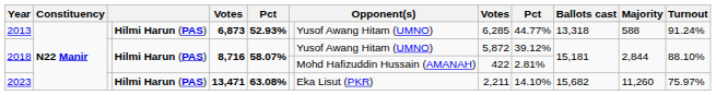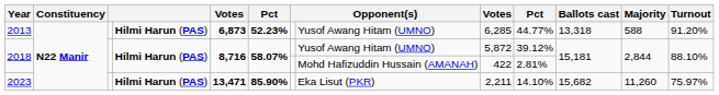2013 | column 6: 52.93% -> 52.23%
2013 | Turnout: 91.24% -> 91.20%
2023 | column 6: 63.08% -> 85.90%
